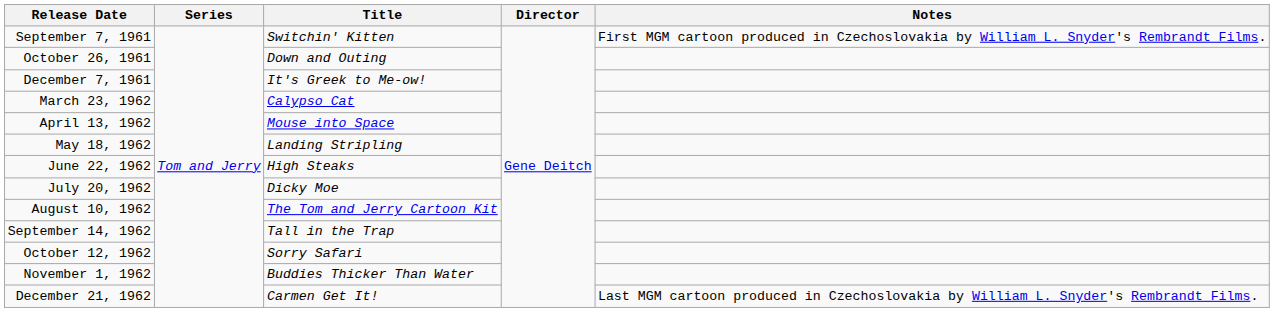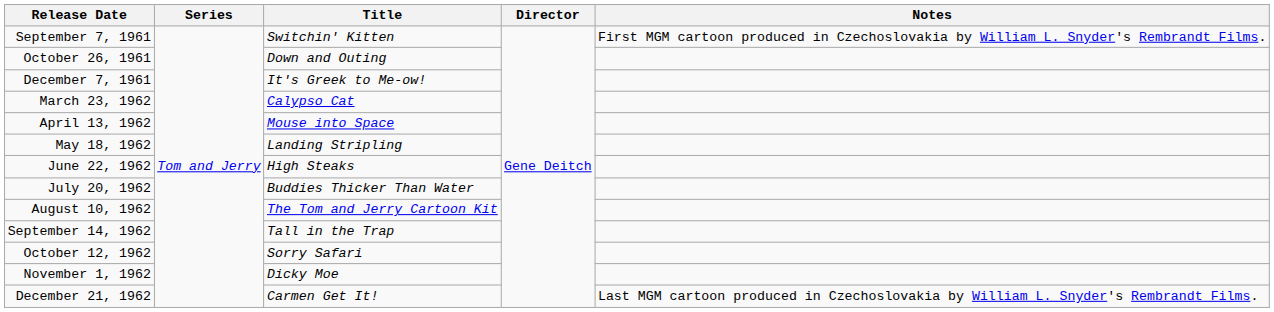July 20, 1962 | Title: Dicky Moe -> Buddies Thicker Than Water
November 1, 1962 | Title: Buddies Thicker Than Water -> Dicky Moe
